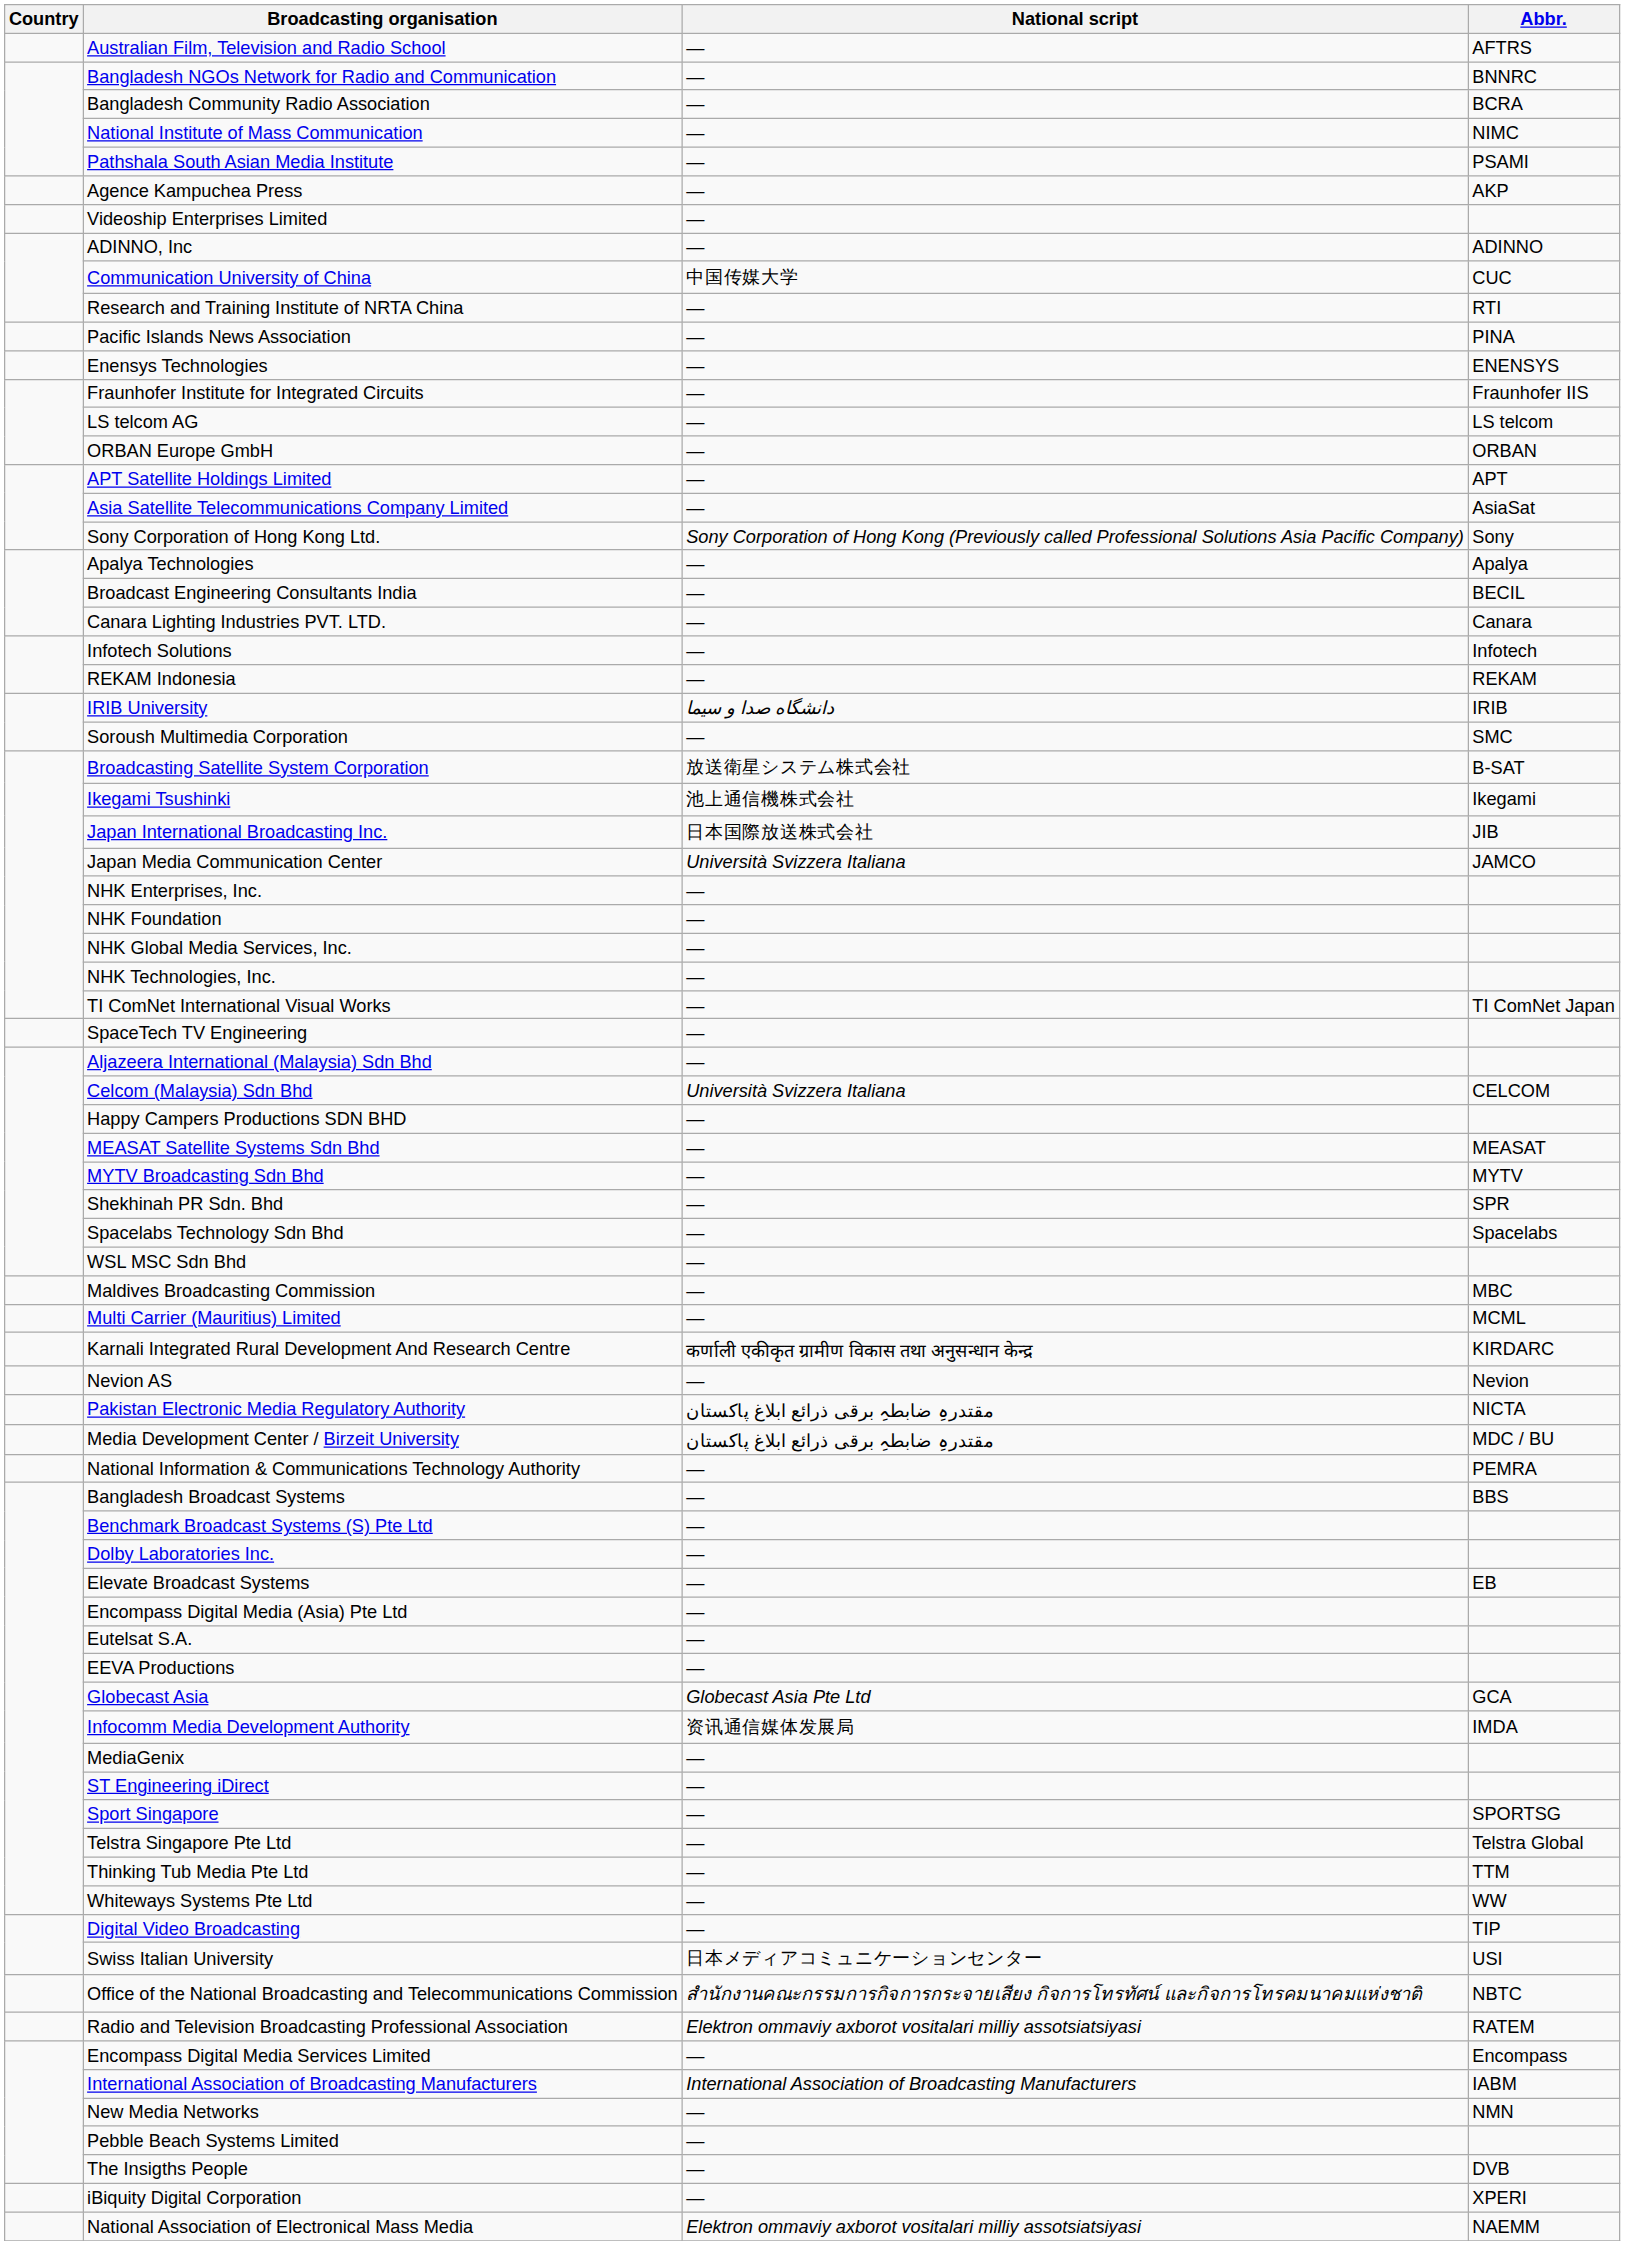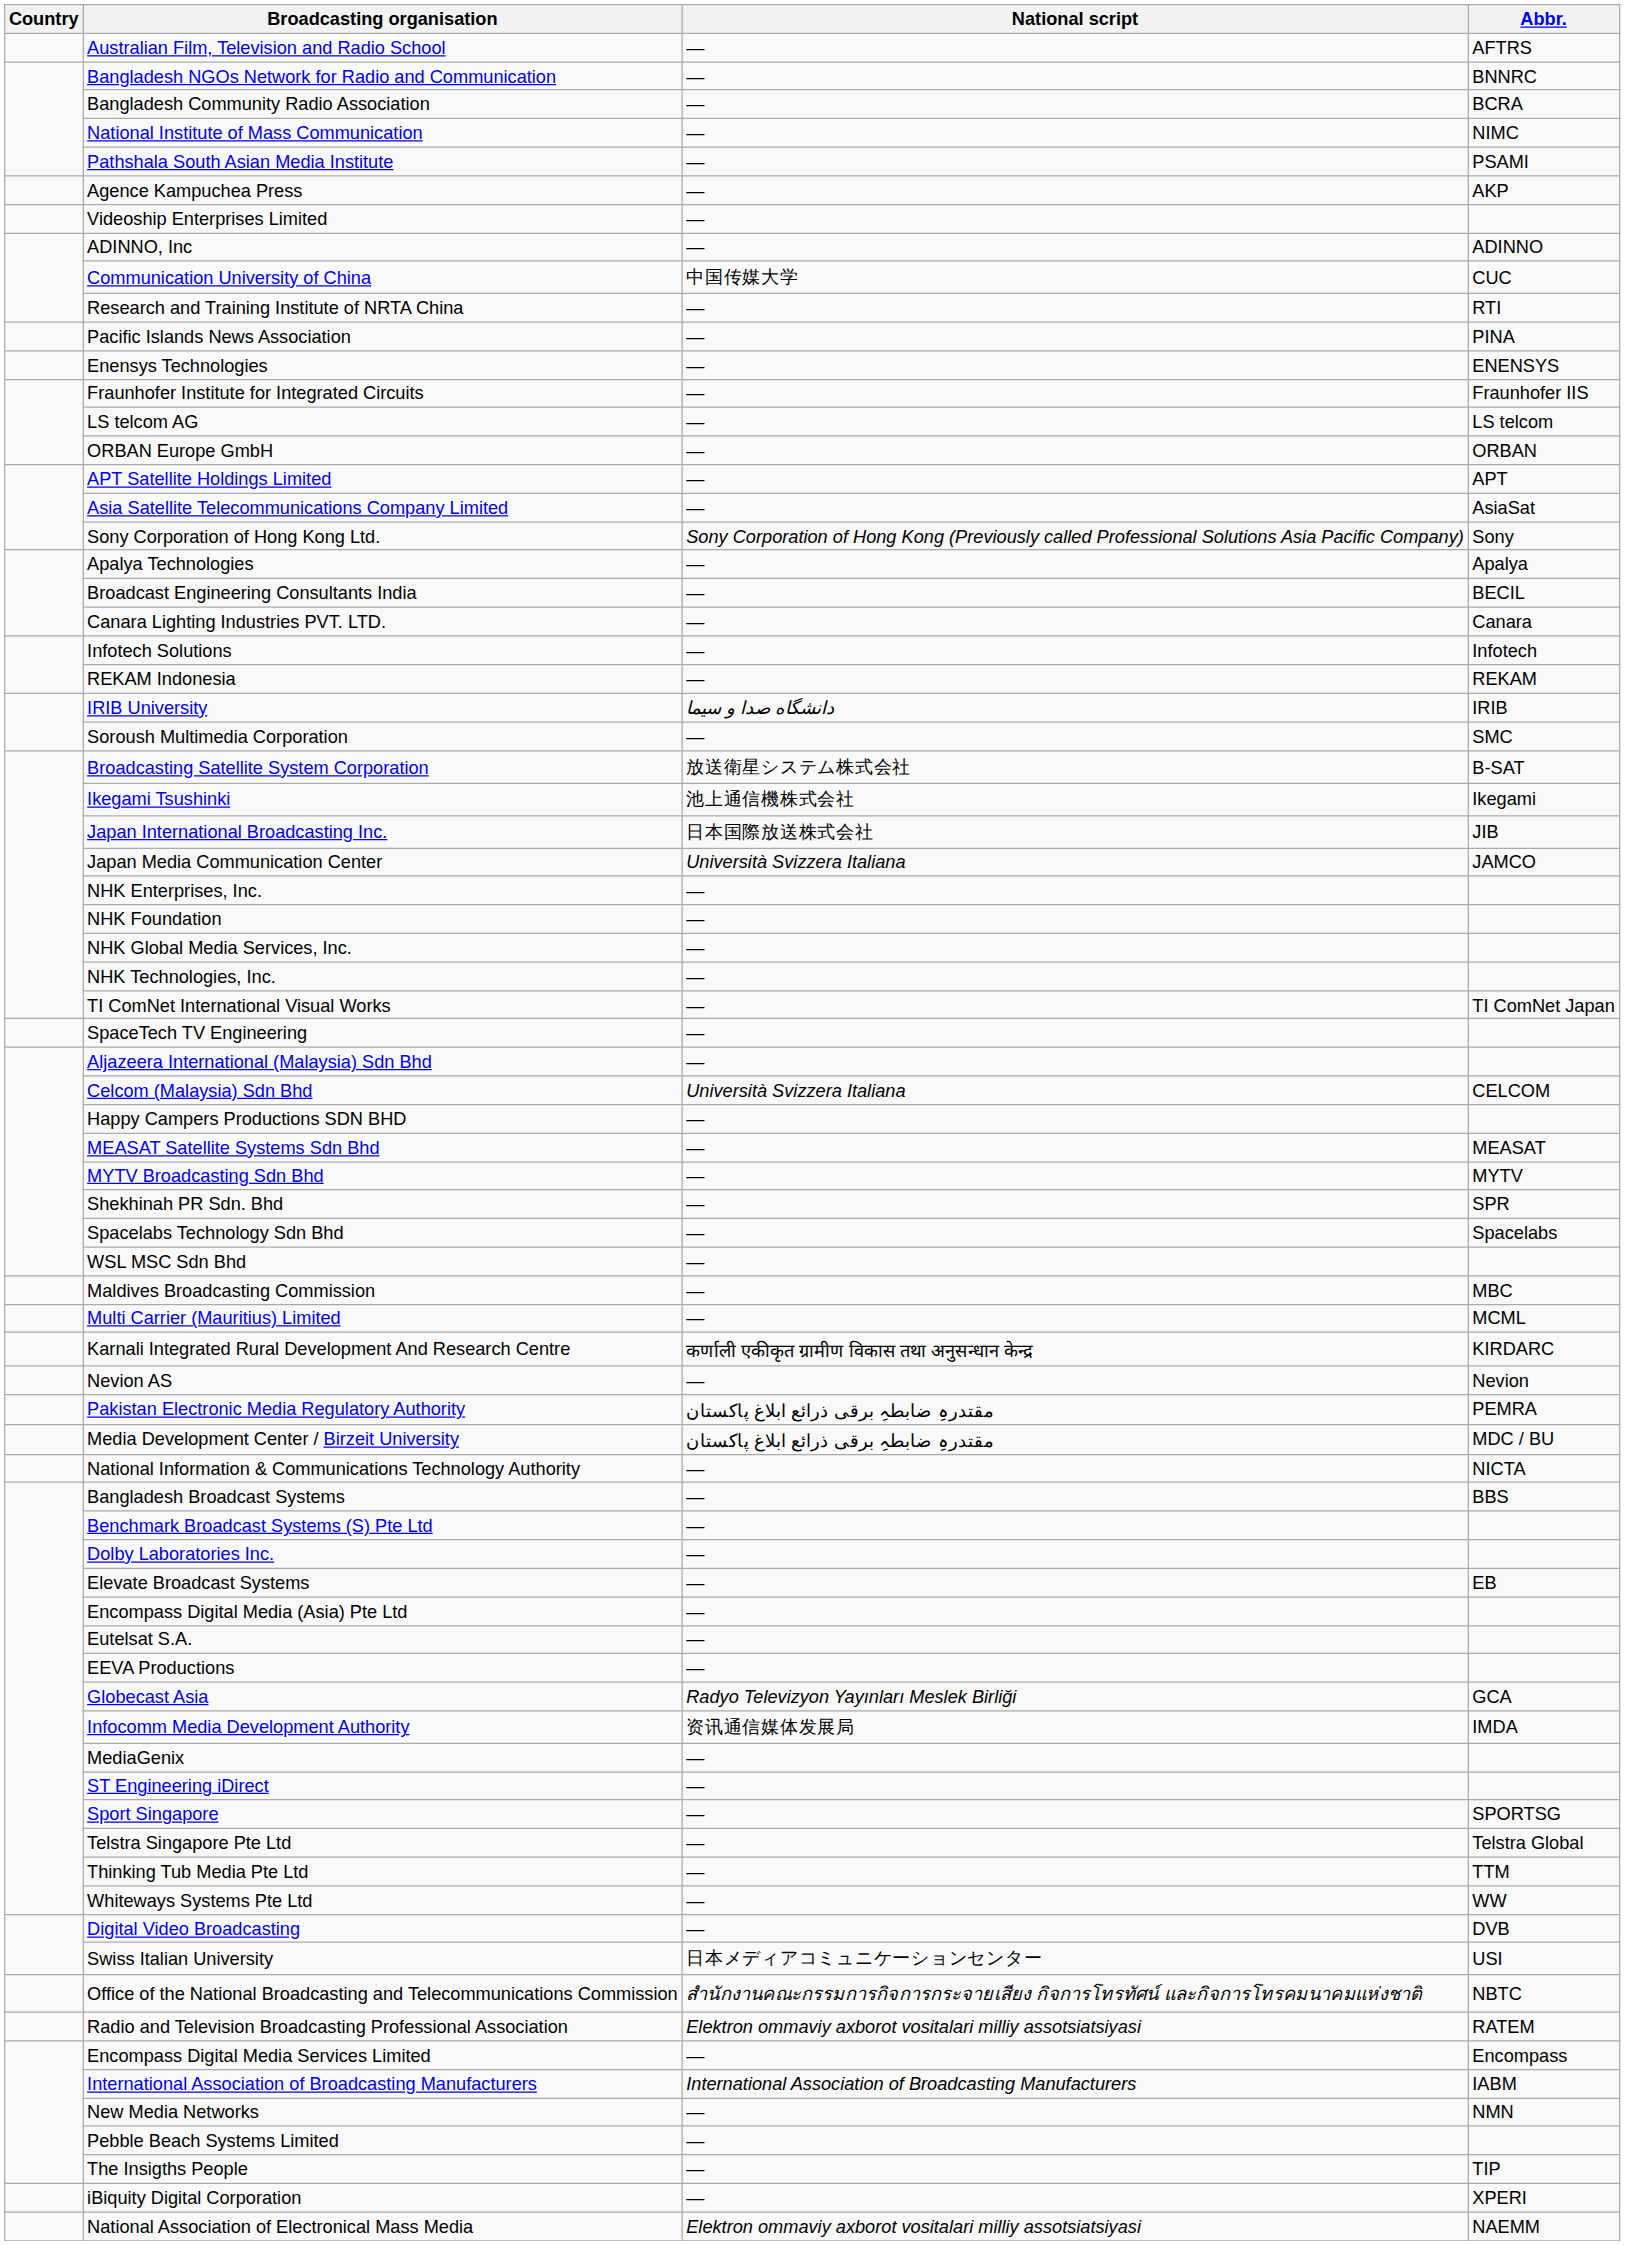Pakistan Electronic Media Regulatory Authority | Abbr.: NICTA -> PEMRA
National Information & Communications Technology Authority | Abbr.: PEMRA -> NICTA
Globecast Asia | National script: Globecast Asia Pte Ltd -> Radyo Televizyon Yayınları Meslek Birliği
Digital Video Broadcasting | Abbr.: TIP -> DVB
The Insigths People | Abbr.: DVB -> TIP
